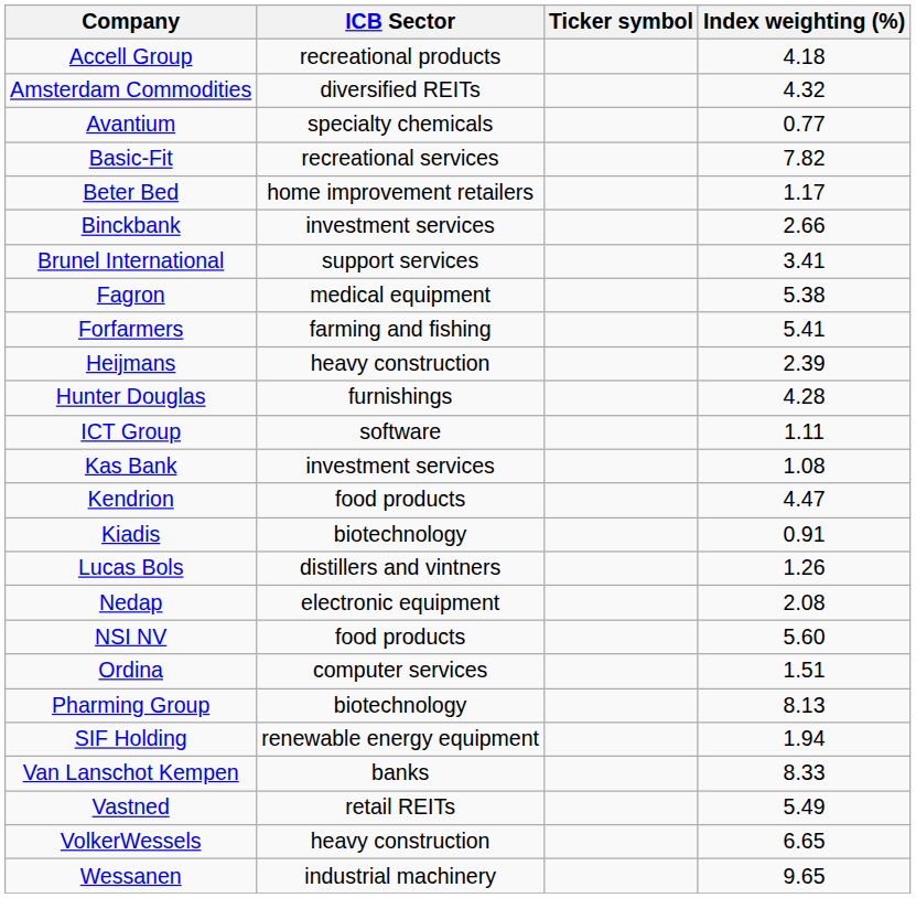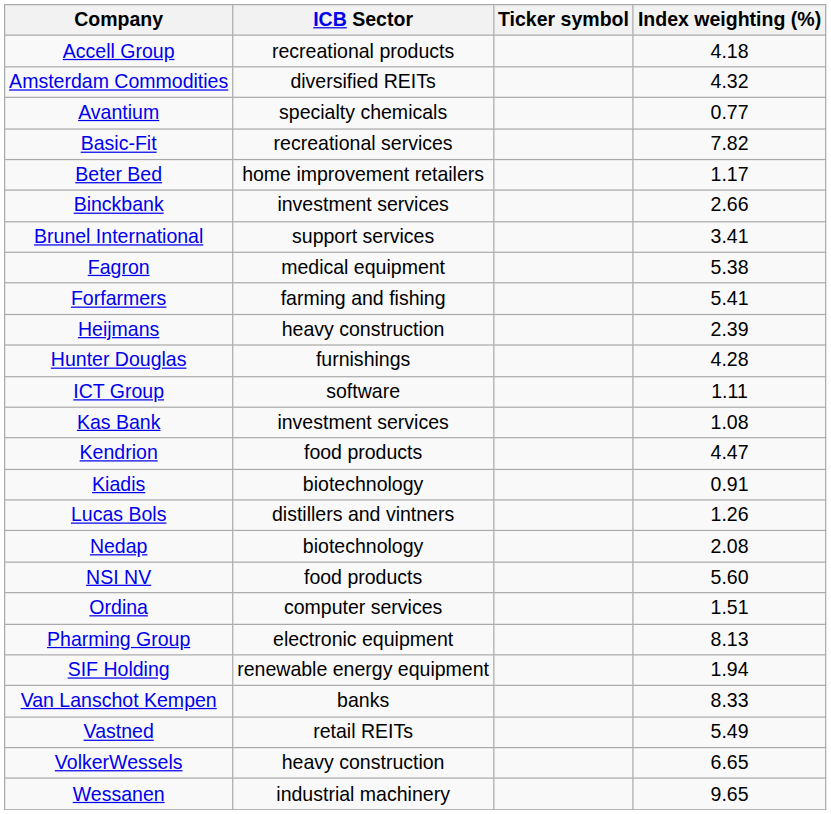Nedap | ICB Sector: electronic equipment -> biotechnology
Pharming Group | ICB Sector: biotechnology -> electronic equipment
